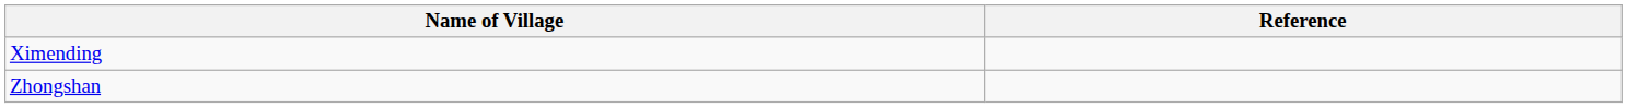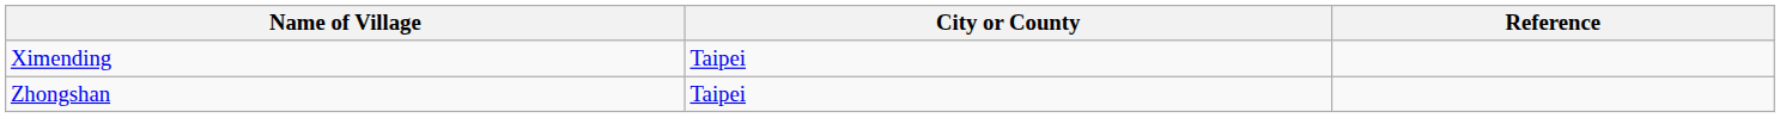+ column: City or County | Taipei | Taipei
